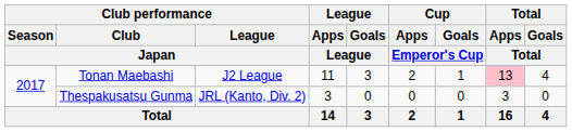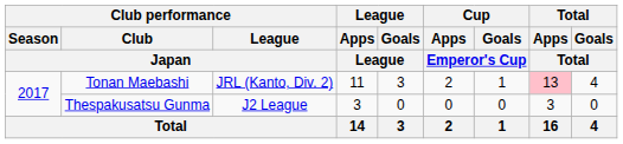Tonan Maebashi | Club performance / League / Japan: J2 League -> JRL (Kanto, Div. 2)
Thespakusatsu Gunma | Club performance / League / Japan: JRL (Kanto, Div. 2) -> J2 League
